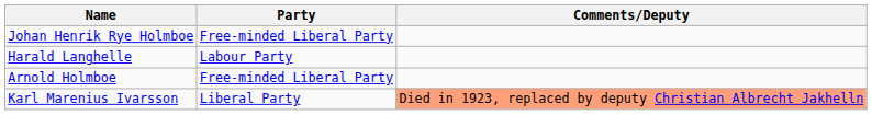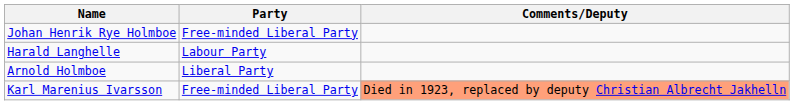Arnold Holmboe | Party: Free-minded Liberal Party -> Liberal Party
Karl Marenius Ivarsson | Party: Liberal Party -> Free-minded Liberal Party
